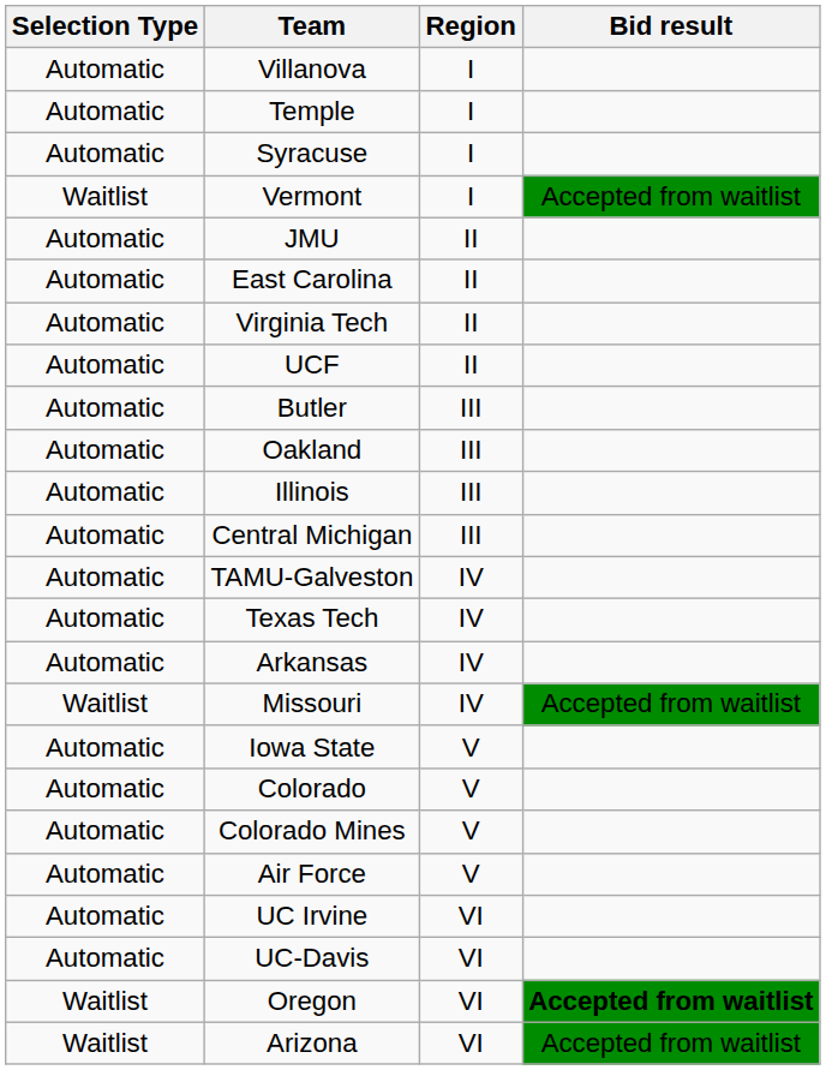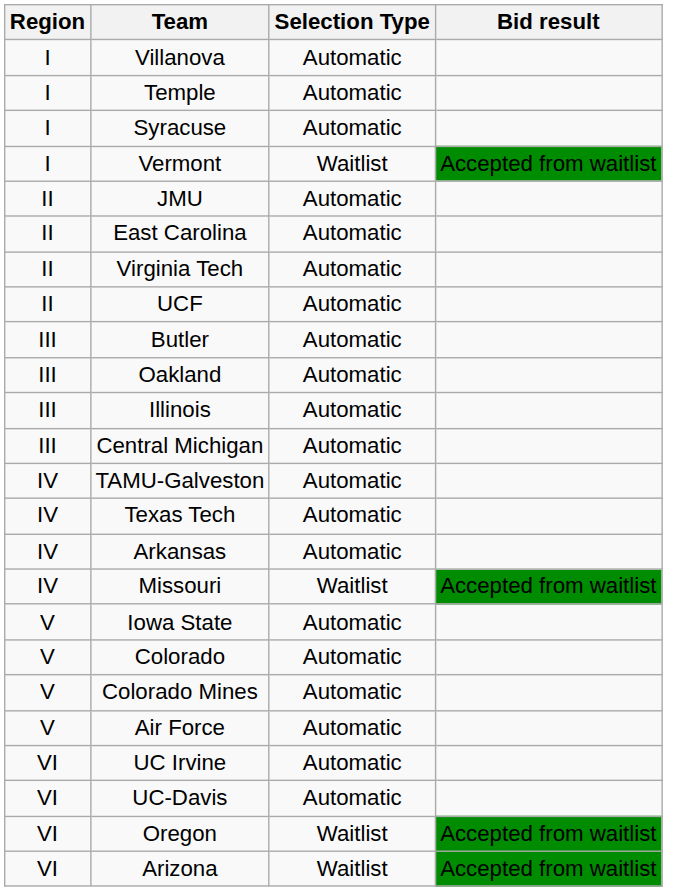columns swapped: Region <-> Selection Type
Oregon | Bid result: bold -> normal
